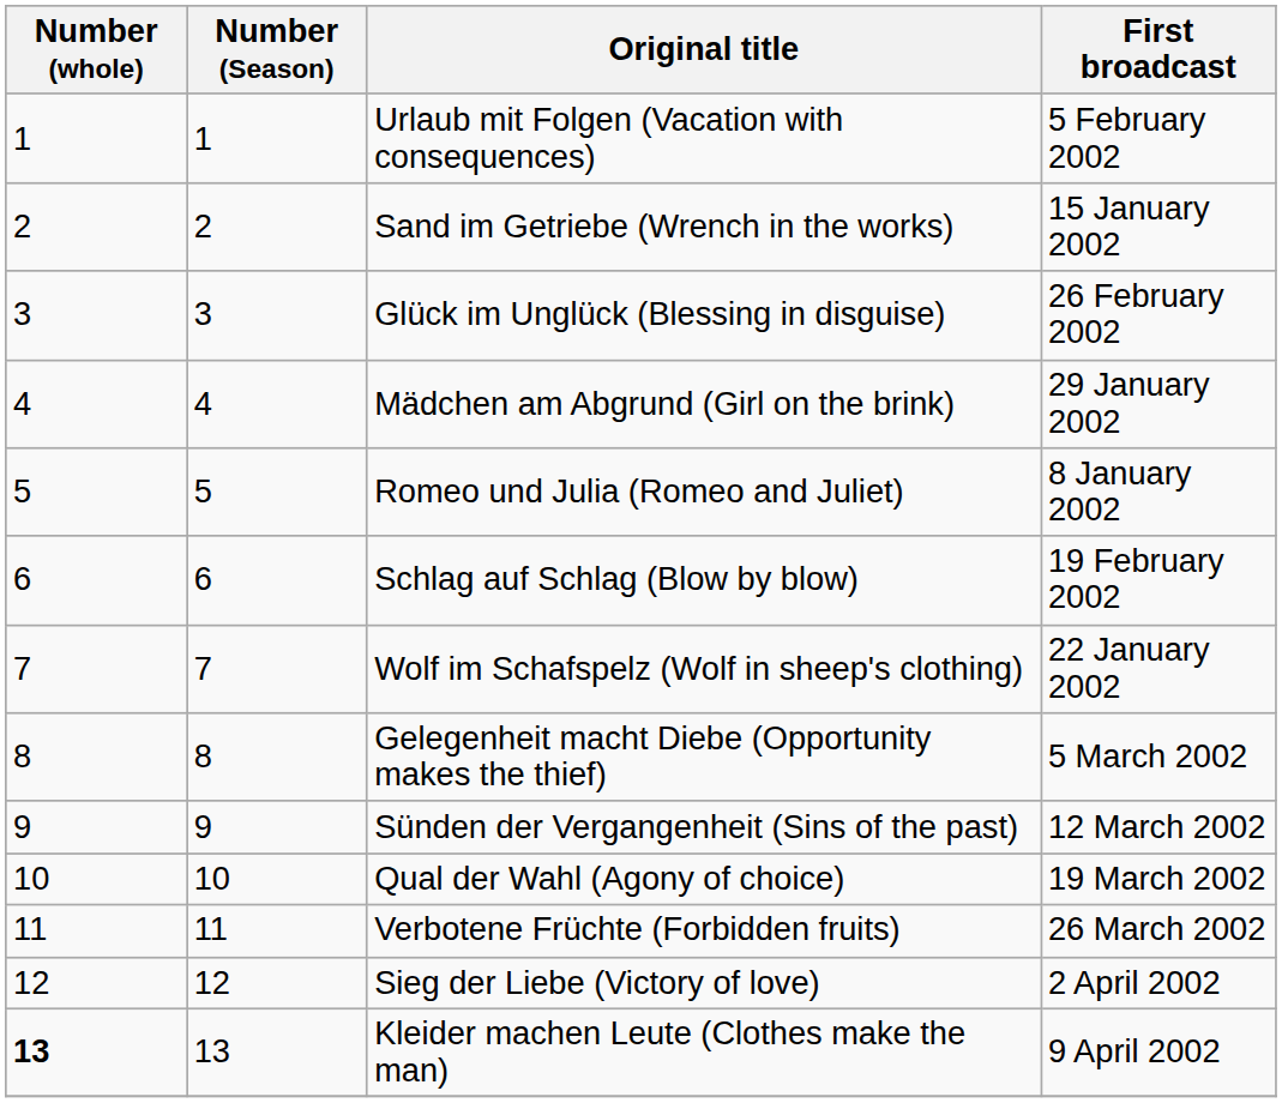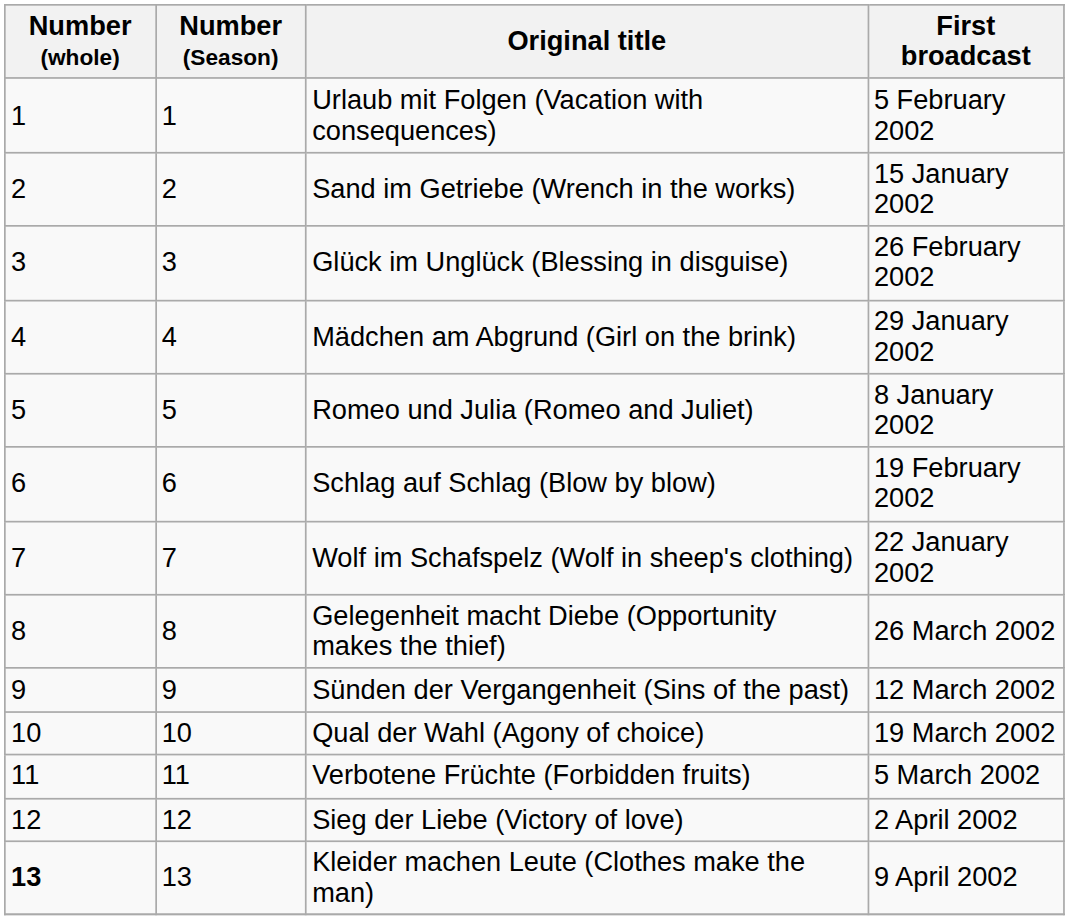Gelegenheit macht Diebe (Opportunity makes the thief) | First broadcast: 5 March 2002 -> 26 March 2002
Verbotene Früchte (Forbidden fruits) | First broadcast: 26 March 2002 -> 5 March 2002
